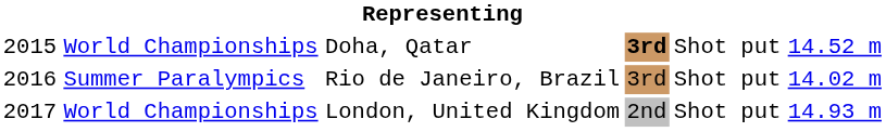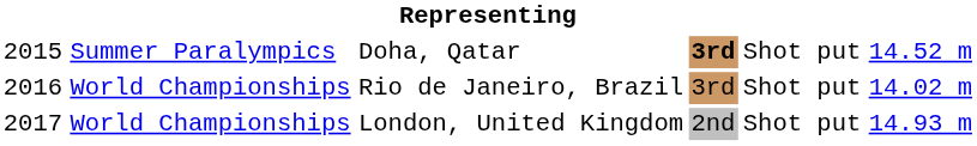Doha, Qatar | column 2: World Championships -> Summer Paralympics
Rio de Janeiro, Brazil | column 2: Summer Paralympics -> World Championships
